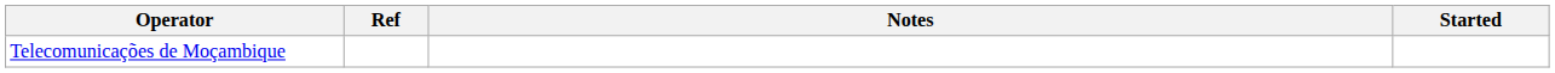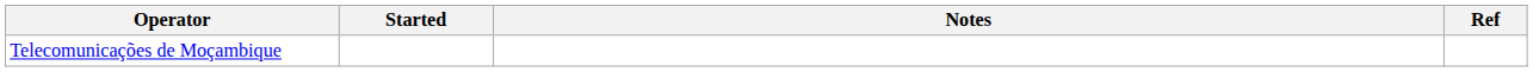columns swapped: Started <-> Ref
